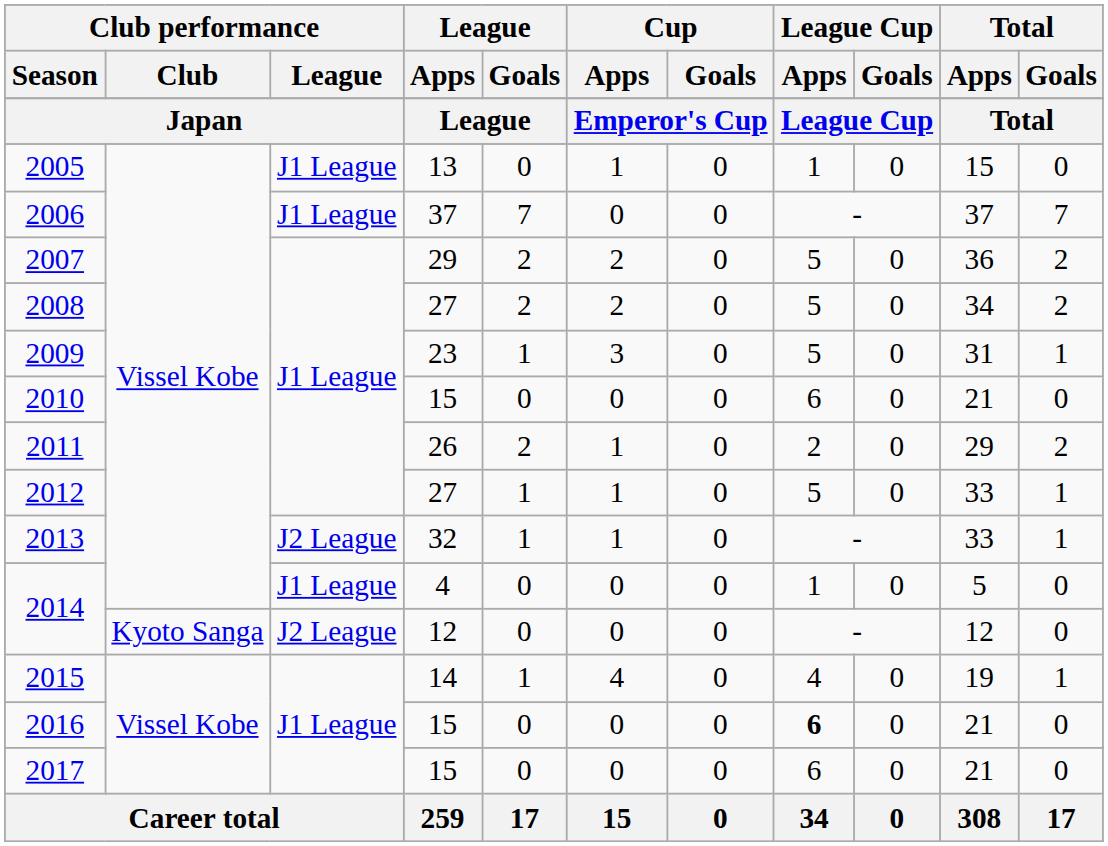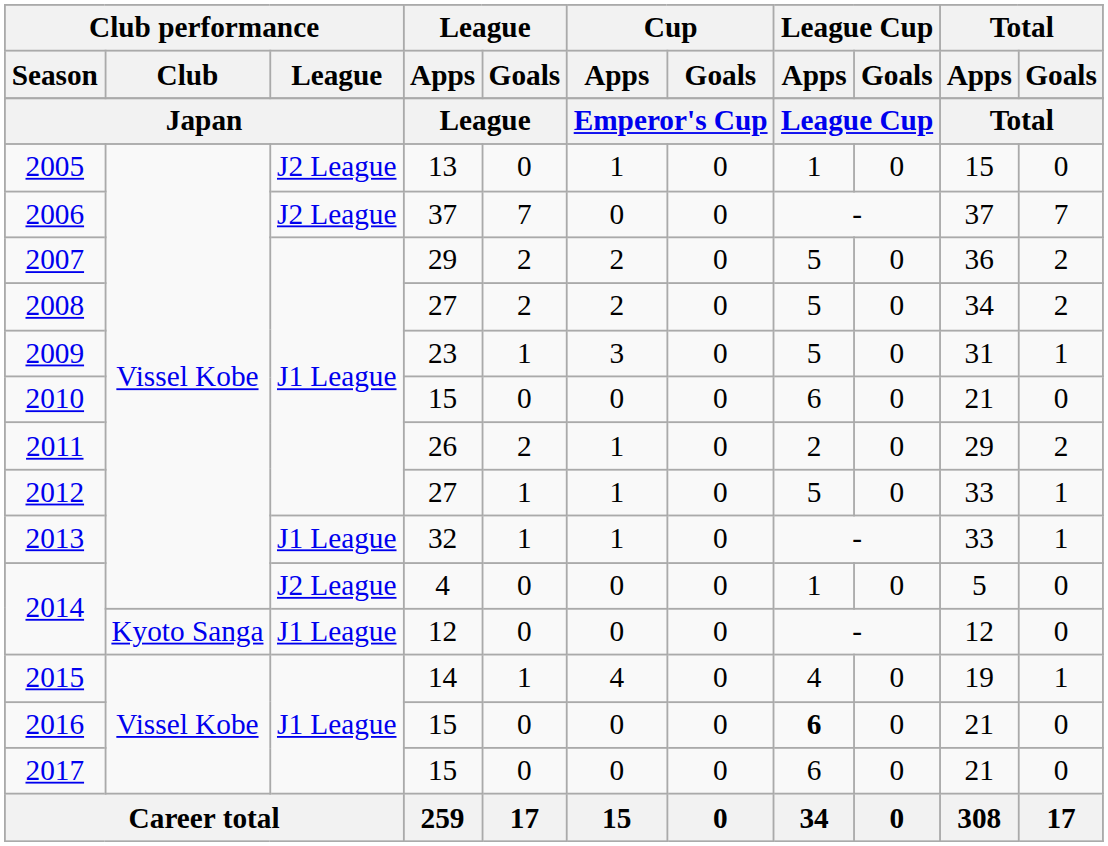2005 | Club performance / League: J1 League -> J2 League
2006 | Club performance / League: J1 League -> J2 League
2013 | Club performance / League: J2 League -> J1 League
2014 / 4 | Club performance / League: J1 League -> J2 League
2014 / 12 | Club performance / League: J2 League -> J1 League
